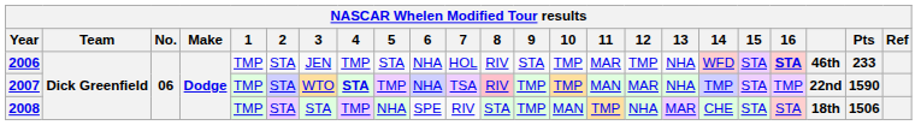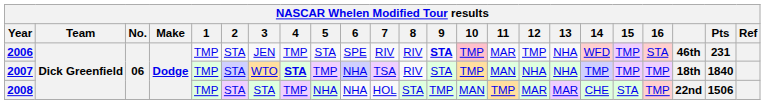2006 | 6: NHA -> SPE
2006 | 7: HOL -> RIV
2006 | 9: normal -> bold
2006 | 10: no background -> pink background
2006 | 15: STA -> TMP
2006 | 16: bold -> normal
2006 | Pts: 233 -> 231
2007 | 8: pink background -> no background
2007 | 9: TMP -> STA
2007 | 12: MAR -> NHA
2007 | 15: STA -> TMP
2007 | column 21: 22nd -> 18th
2007 | Pts: 1590 -> 1840
2008 | 6: SPE -> NHA
2008 | 7: RIV -> HOL
2008 | 12: NHA -> MAR
2008 | 16: STA -> TMP
2008 | column 21: 18th -> 22nd
